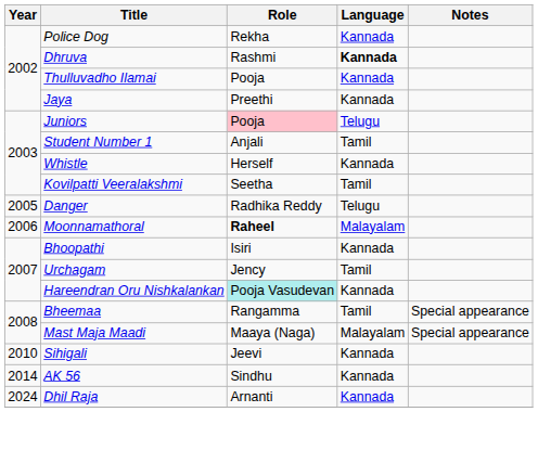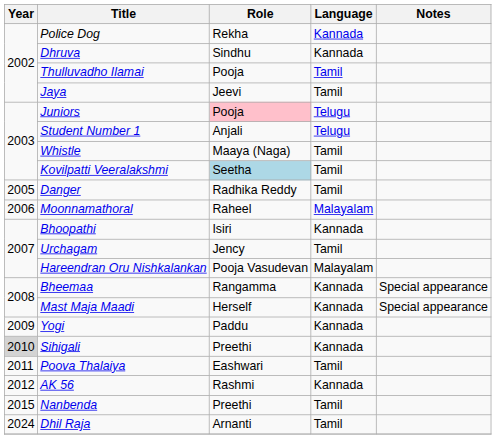Dhruva | Role: Rashmi -> Sindhu
Dhruva | Language: bold -> normal
Thulluvadho Ilamai | Language: Kannada -> Tamil
Jaya | Role: Preethi -> Jeevi
Jaya | Language: Kannada -> Tamil
Student Number 1 | Language: Tamil -> Telugu
Whistle | Role: Herself -> Maaya (Naga)
Whistle | Language: Kannada -> Tamil
Kovilpatti Veeralakshmi | Role: no background -> lightblue background
Danger | Language: Telugu -> Tamil
Moonnamathoral | Role: bold -> normal
Hareendran Oru Nishkalankan | Role: paleturquoise background -> no background
Hareendran Oru Nishkalankan | Language: Kannada -> Malayalam
Bheemaa | Language: Tamil -> Kannada
Mast Maja Maadi | Role: Maaya (Naga) -> Herself
Mast Maja Maadi | Language: Malayalam -> Kannada
+ row: 2009 | Yogi | Paddu | Kannada
Sihigali | Year: no background -> lightgrey background
Sihigali | Role: Jeevi -> Preethi
+ row: 2011 | Poova Thalaiya | Eashwari | Tamil
AK 56 | Year: 2014 -> 2012
AK 56 | Role: Sindhu -> Rashmi
+ row: 2015 | Nanbenda | Preethi | Tamil
Dhil Raja | Language: Kannada -> Tamil
